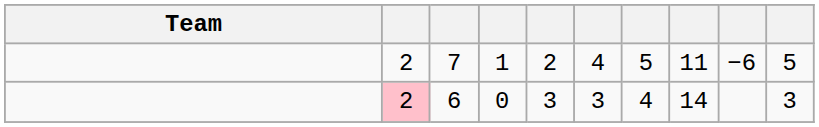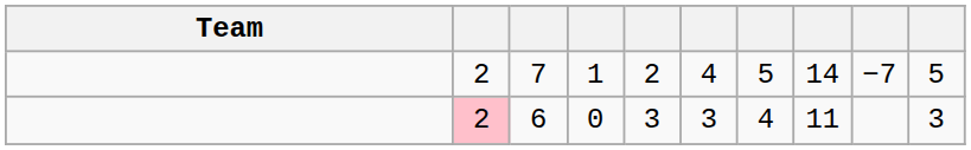7 | column 8: 11 -> 14
7 | column 9: −6 -> −7
6 | column 8: 14 -> 11
